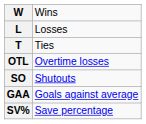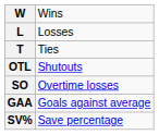OTL | column 2: Overtime losses -> Shutouts
SO | column 2: Shutouts -> Overtime losses
